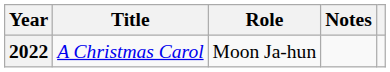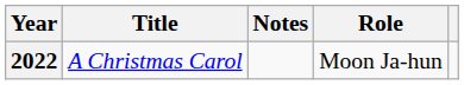columns swapped: Role <-> Notes
